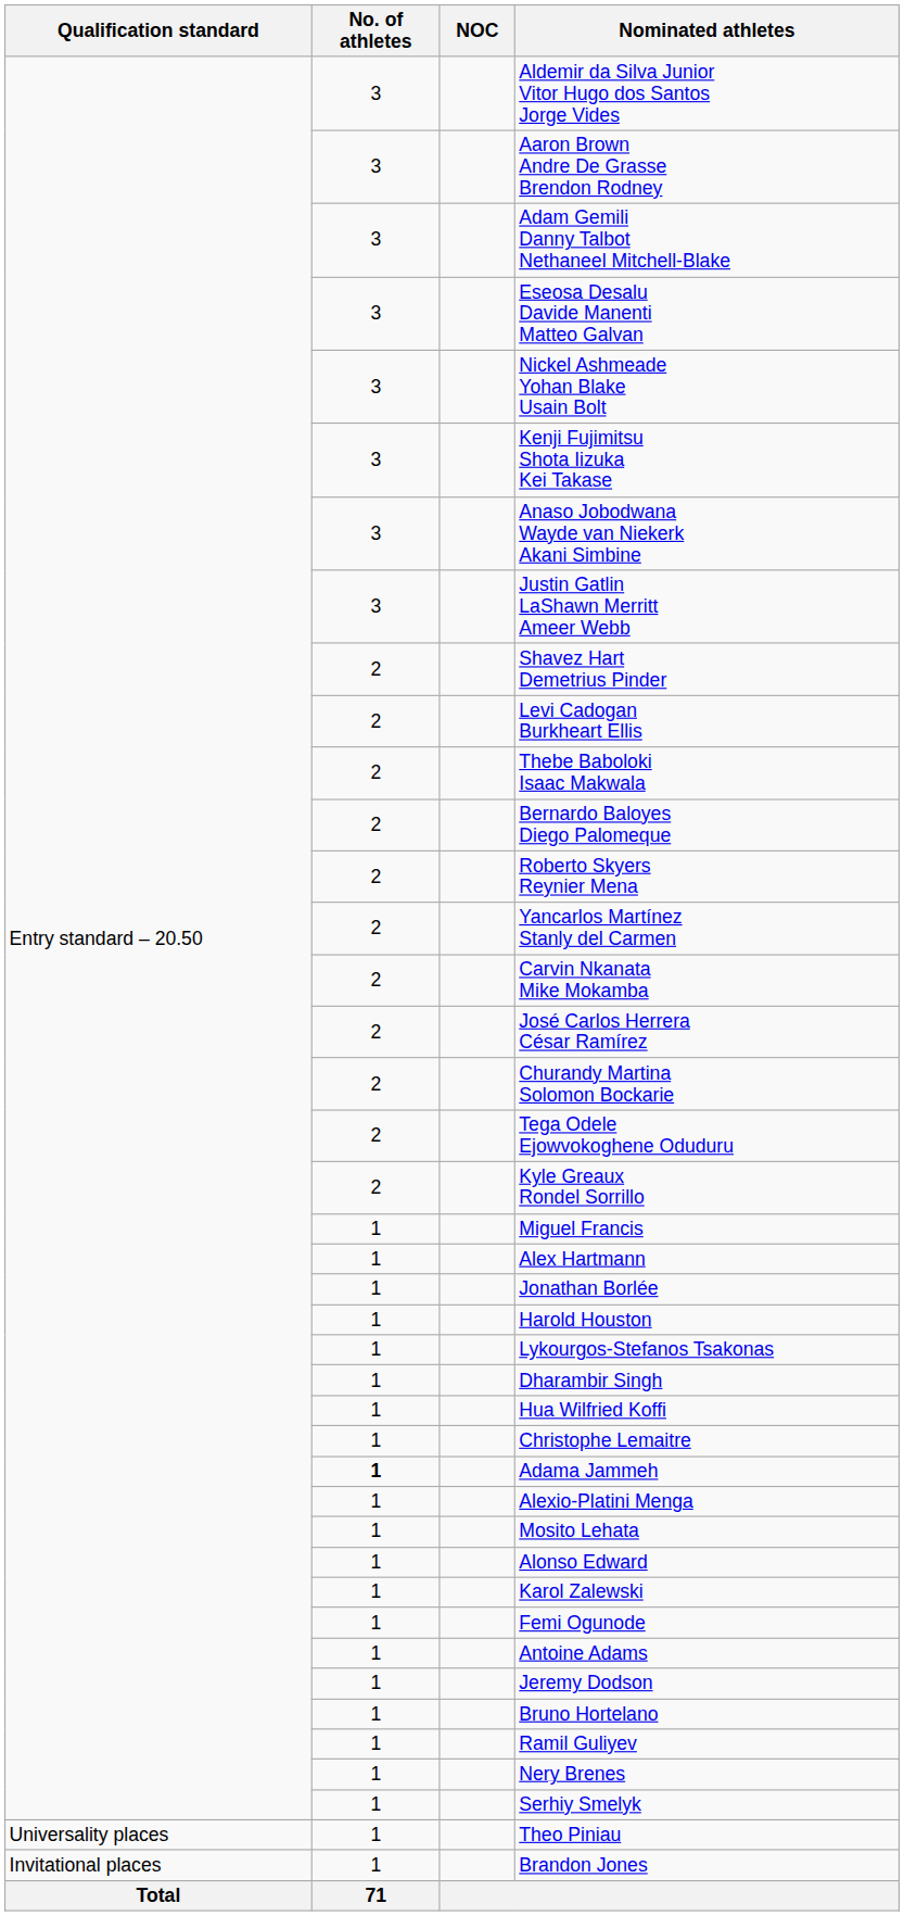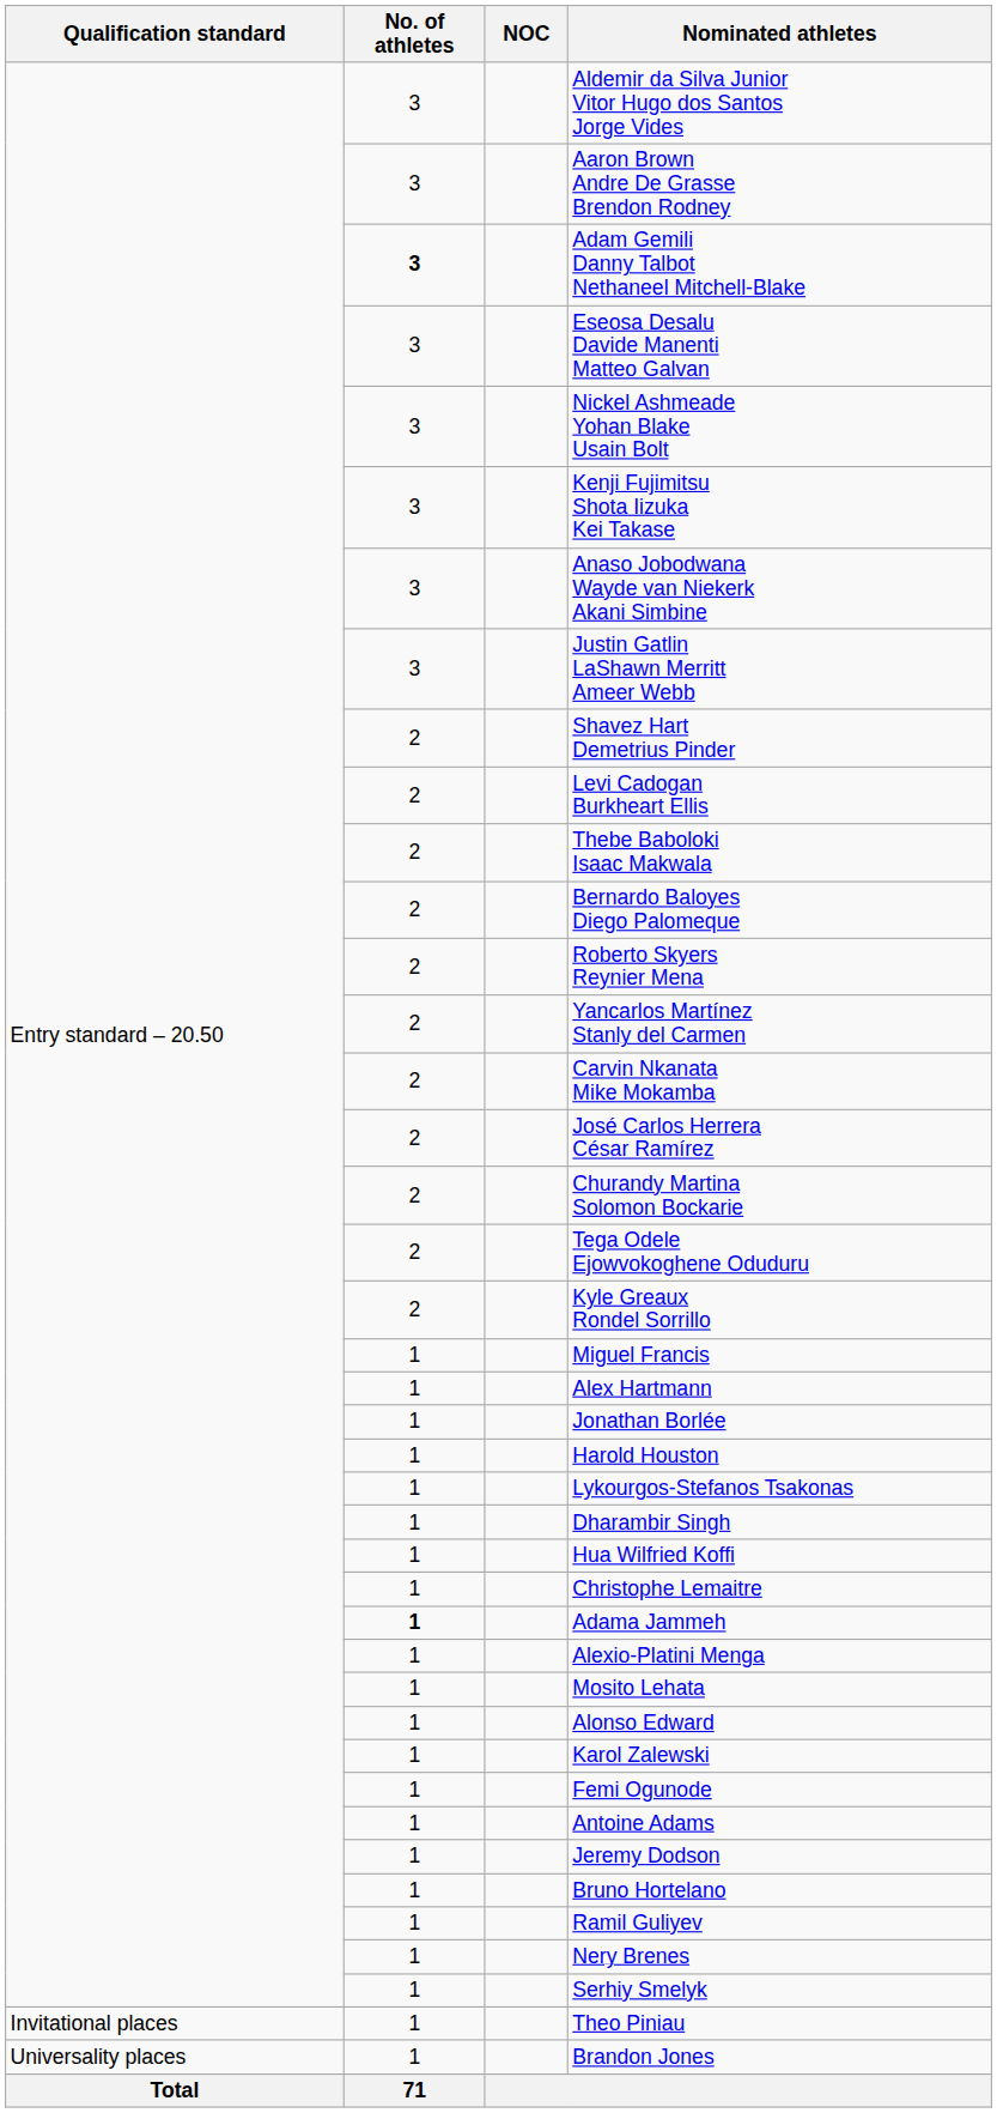Adam Gemili Danny Talbot Nethaneel Mitchell-Blake | No. of athletes: normal -> bold
Theo Piniau | Qualification standard: Universality places -> Invitational places
Brandon Jones | Qualification standard: Invitational places -> Universality places
